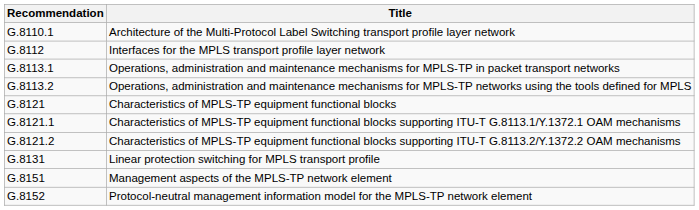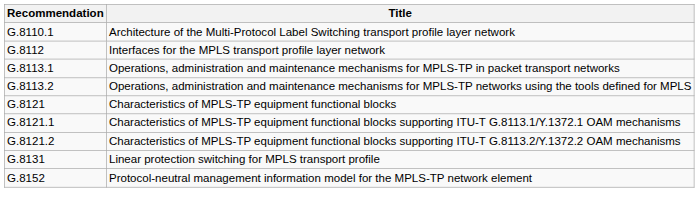- row: G.8151 | Management aspects of the MPLS-TP network element
